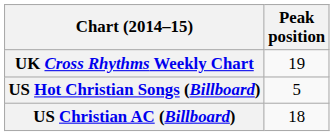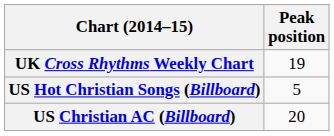US Christian AC (Billboard) | Peak position: 18 -> 20
